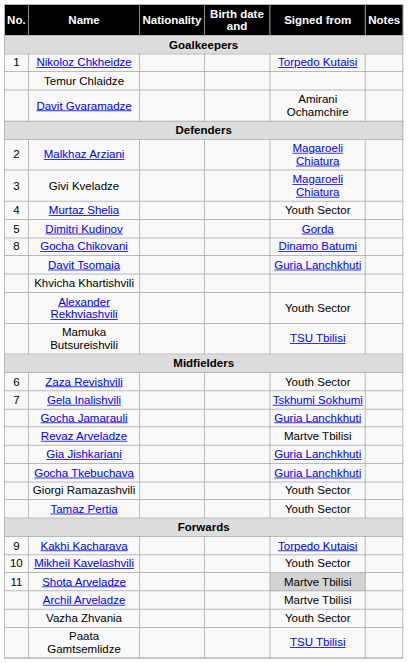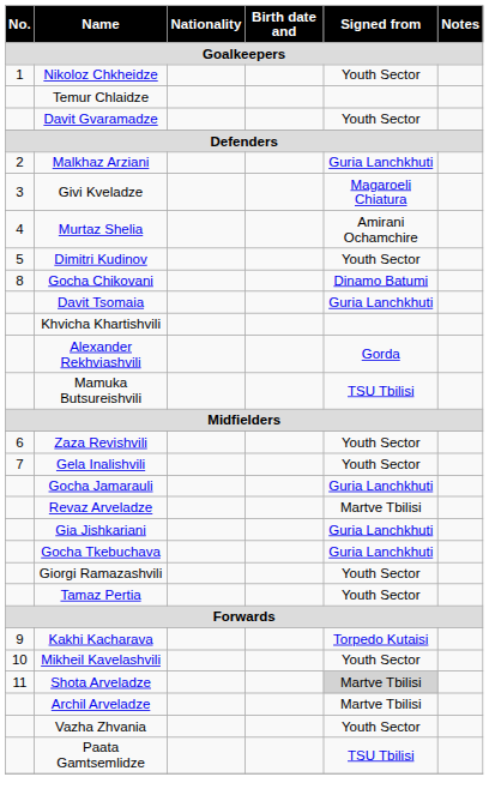Nikoloz Chkheidze | Signed from: Torpedo Kutaisi -> Youth Sector
Davit Gvaramadze | Signed from: Amirani Ochamchire -> Youth Sector
Malkhaz Arziani | Signed from: Magaroeli Chiatura -> Guria Lanchkhuti
Murtaz Shelia | Signed from: Youth Sector -> Amirani Ochamchire
Dimitri Kudinov | Signed from: Gorda -> Youth Sector
Alexander Rekhviashvili | Signed from: Youth Sector -> Gorda
Gela Inalishvili | Signed from: Tskhumi Sokhumi -> Youth Sector
